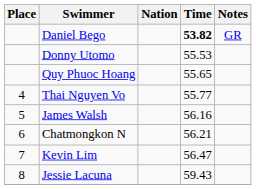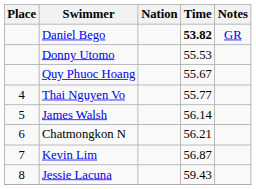Quy Phuoc Hoang | Time: 55.65 -> 55.67
James Walsh | Time: 56.16 -> 56.14
Kevin Lim | Time: 56.47 -> 56.87
